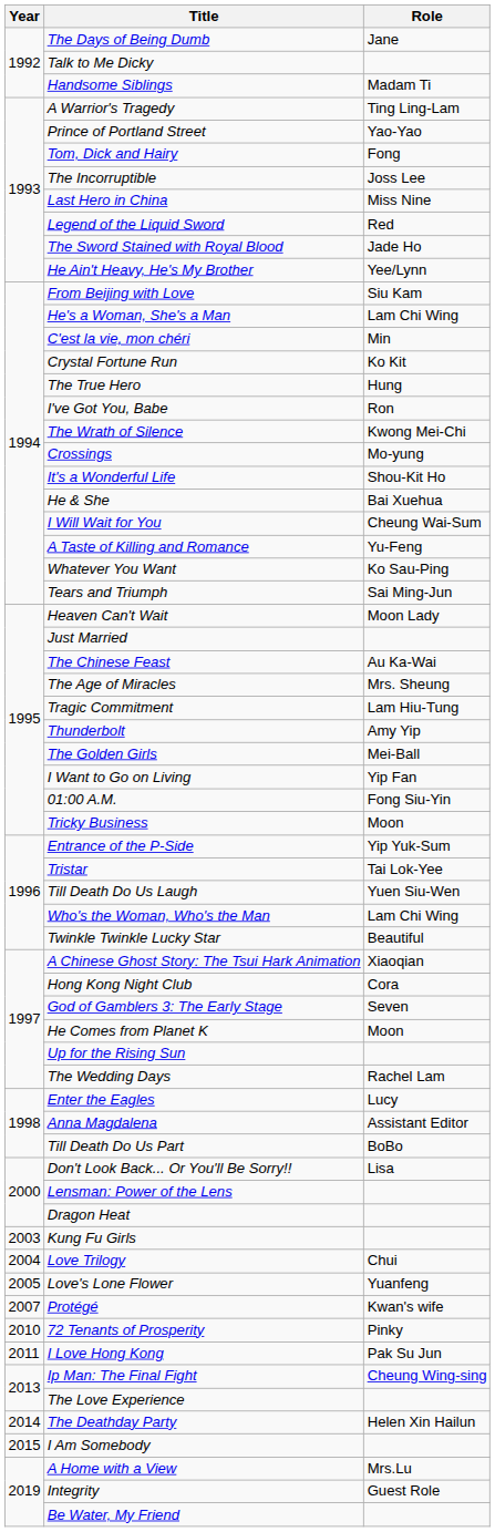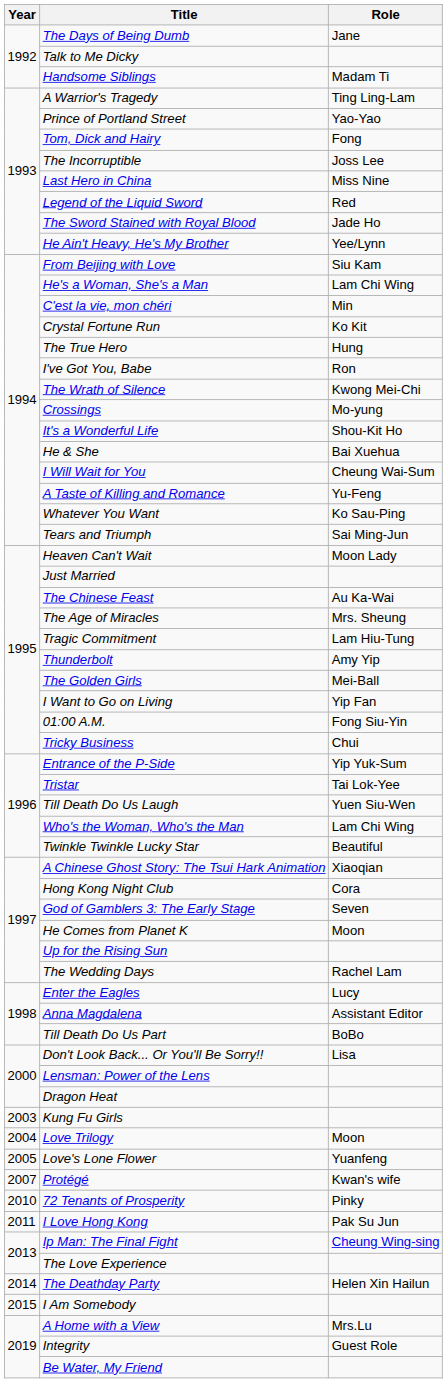Tricky Business | Role: Moon -> Chui
Love Trilogy | Role: Chui -> Moon
